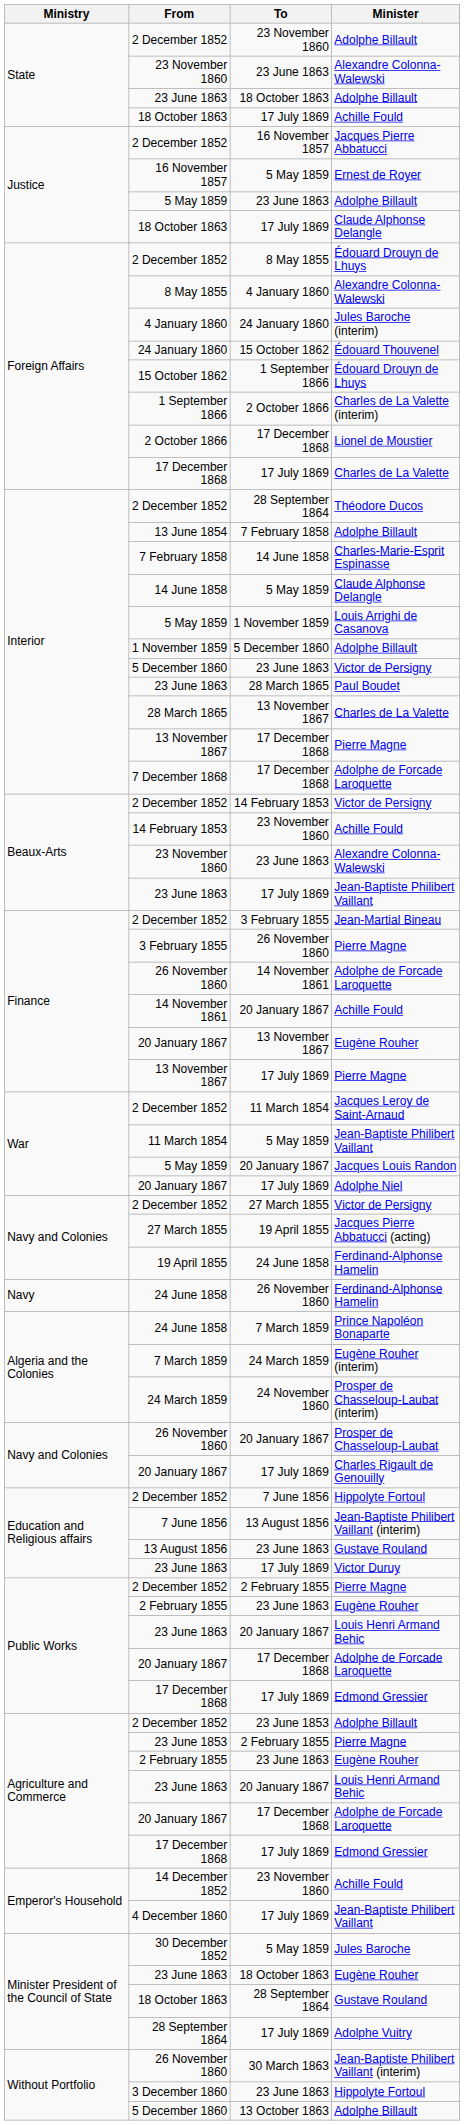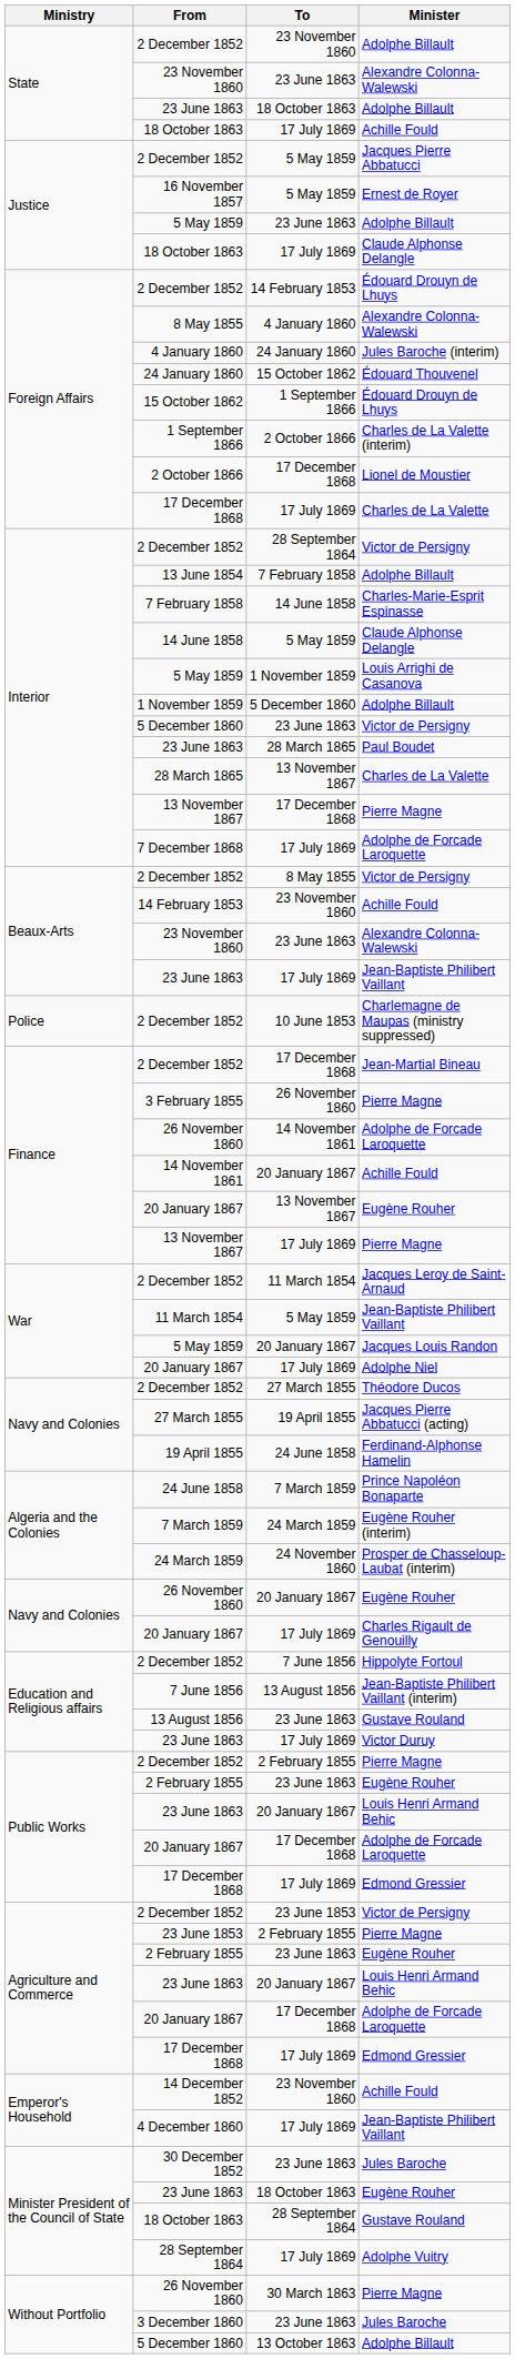Justice / 2 December 1852 | To: 16 November 1857 -> 5 May 1859
Foreign Affairs / 2 December 1852 | To: 8 May 1855 -> 14 February 1853
Interior / 2 December 1852 | Minister: Théodore Ducos -> Victor de Persigny
7 December 1868 | To: 17 December 1868 -> 17 July 1869
Beaux-Arts / 2 December 1852 | To: 14 February 1853 -> 8 May 1855
+ row: Police | 2 December 1852 | 10 June 1853 | Charlemagne de Maupas (ministry suppressed)
Finance / 2 December 1852 | To: 3 February 1855 -> 17 December 1868
Navy and Colonies / 2 December 1852 | Minister: Victor de Persigny -> Théodore Ducos
- row: Navy | 24 June 1858 | 26 November 1860 | Ferdinand-Alphonse Hamelin
Navy and Colonies / 26 November 1860 | Minister: Prosper de Chasseloup-Laubat -> Eugène Rouher
Agriculture and Commerce / 2 December 1852 | Minister: Adolphe Billault -> Victor de Persigny
30 December 1852 | To: 5 May 1859 -> 23 June 1863
Without Portfolio / 26 November 1860 | Minister: Jean-Baptiste Philibert Vaillant (interim) -> Pierre Magne
3 December 1860 | Minister: Hippolyte Fortoul -> Jules Baroche
